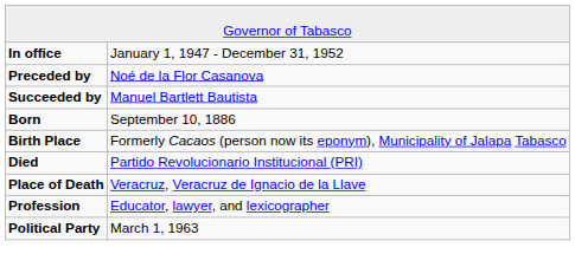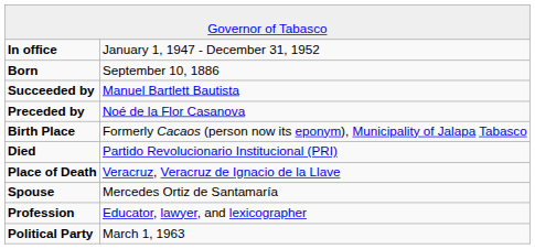rows swapped: Preceded by <-> Born
+ row: Spouse | Mercedes Ortiz de Santamaría
